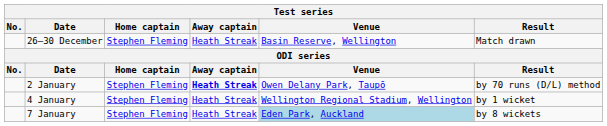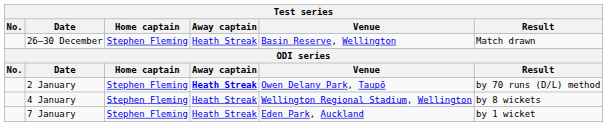4 January | Result: by 1 wicket -> by 8 wickets
7 January | Venue: lightblue background -> no background
7 January | Result: by 8 wickets -> by 1 wicket
